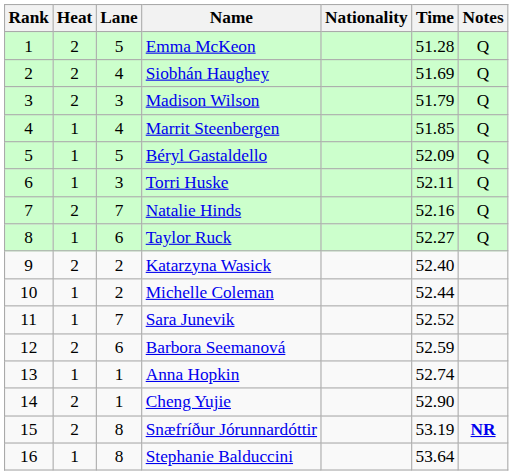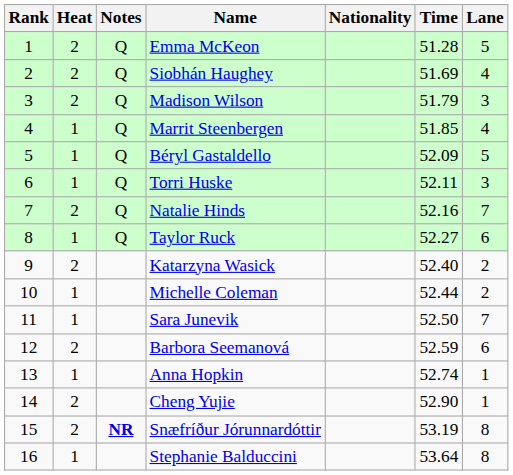columns swapped: Lane <-> Notes
Sara Junevik | Time: 52.52 -> 52.50
